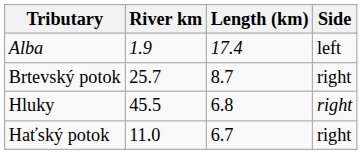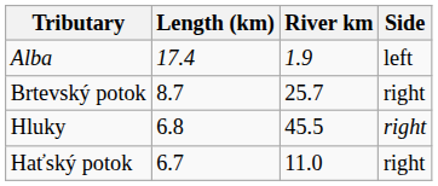columns swapped: Length (km) <-> River km
